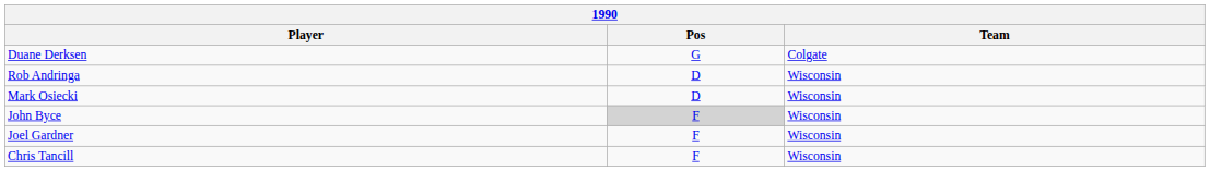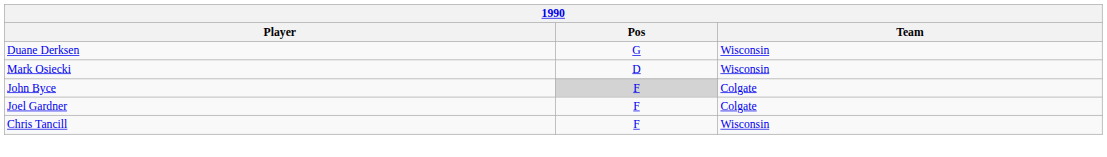Duane Derksen | Team: Colgate -> Wisconsin
- row: Rob Andringa | D | Wisconsin
John Byce | Team: Wisconsin -> Colgate
Joel Gardner | Team: Wisconsin -> Colgate
